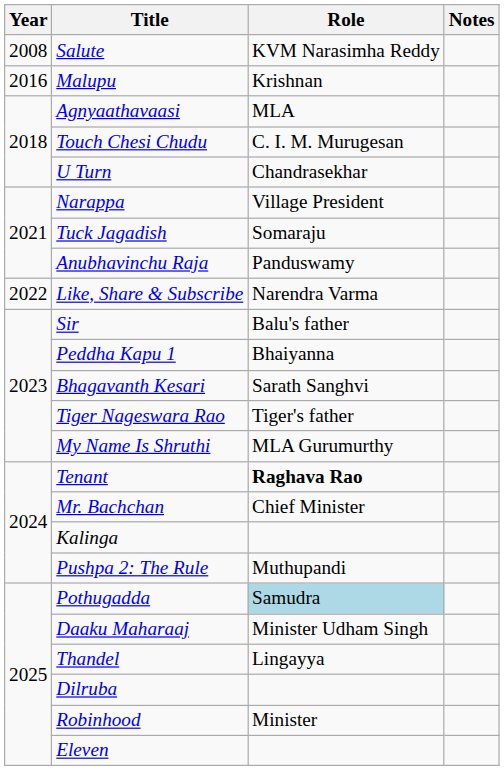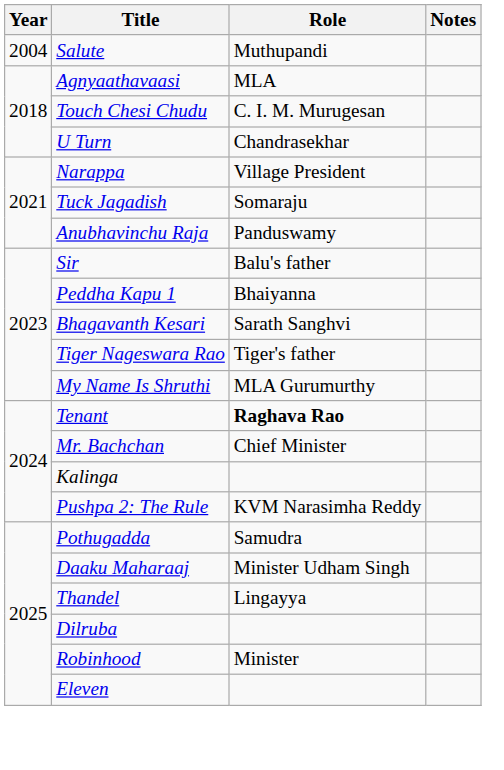Salute | Year: 2008 -> 2004
Salute | Role: KVM Narasimha Reddy -> Muthupandi
- row: 2016 | Malupu | Krishnan
- row: 2022 | Like, Share & Subscribe | Narendra Varma
Pushpa 2: The Rule | Role: Muthupandi -> KVM Narasimha Reddy
Pothugadda | Role: lightblue background -> no background
